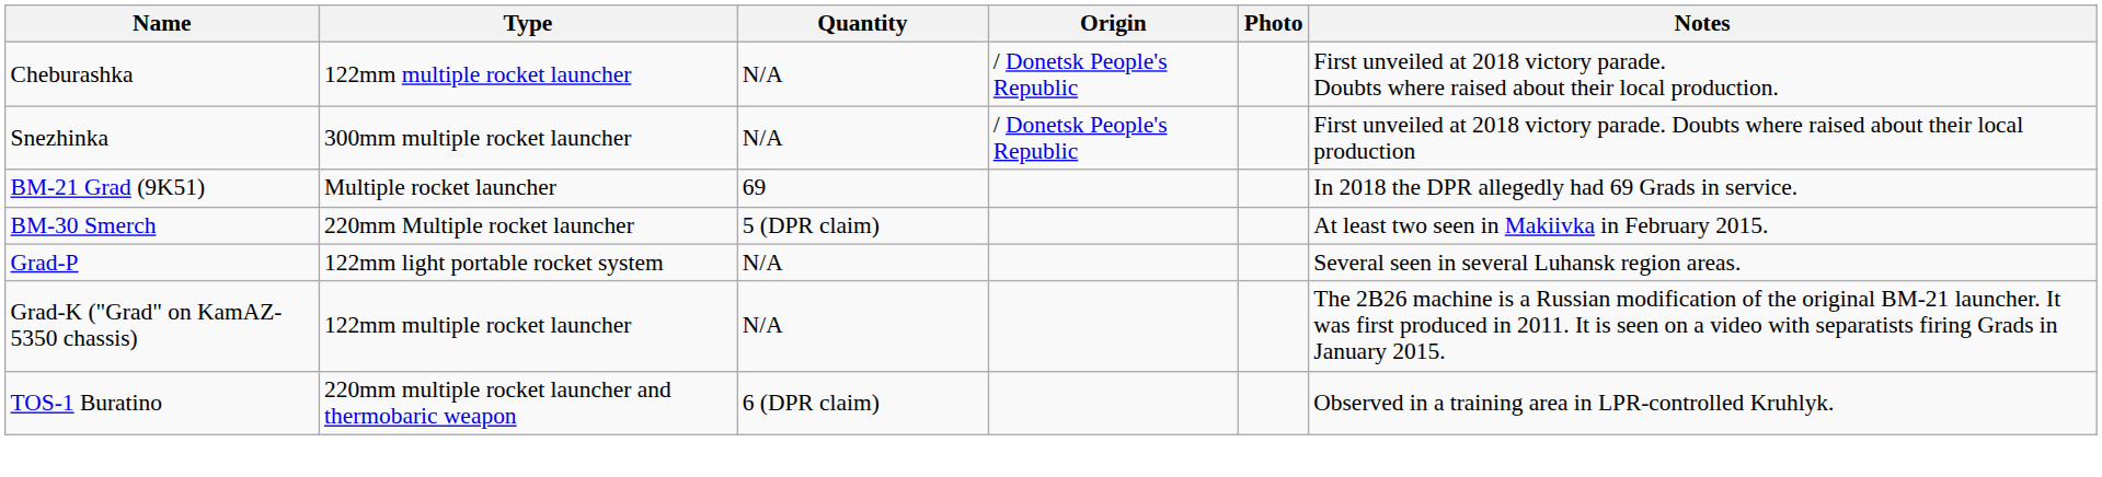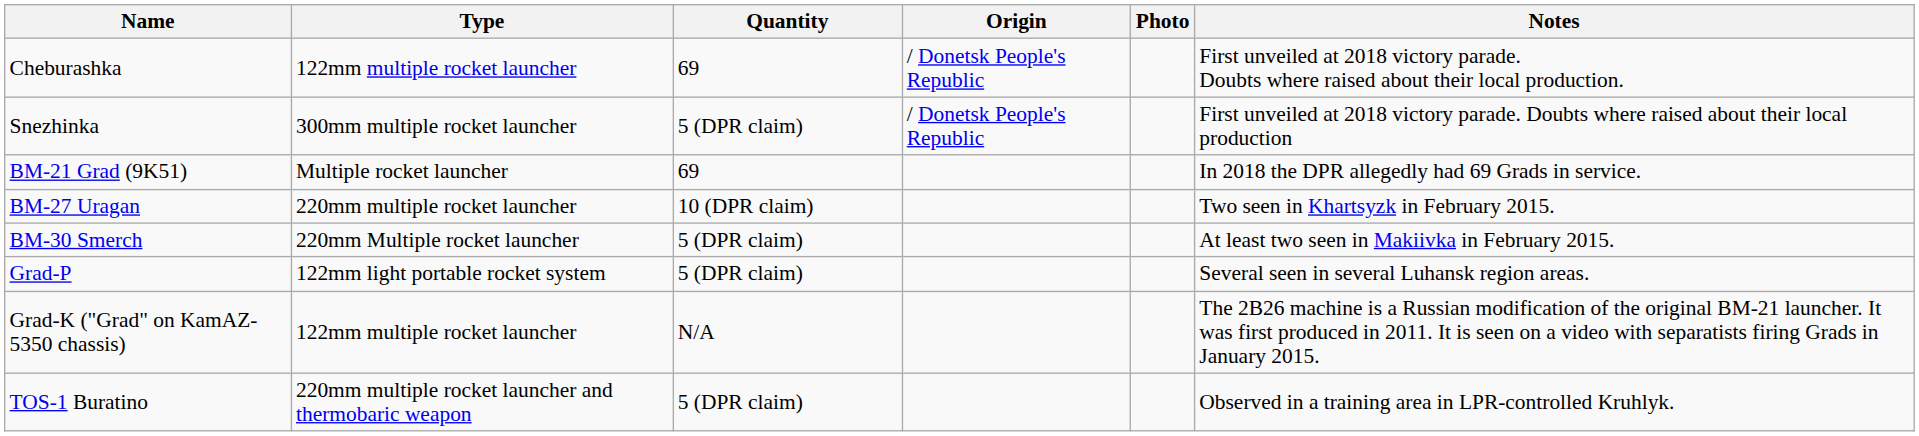Cheburashka | Quantity: N/A -> 69
Snezhinka | Quantity: N/A -> 5 (DPR claim)
+ row: BM-27 Uragan | 220mm multiple rocket launcher | 10 (DPR claim) | Two seen in Khartsyzk in February 2015.
Grad-P | Quantity: N/A -> 5 (DPR claim)
TOS-1 Buratino | Quantity: 6 (DPR claim) -> 5 (DPR claim)
